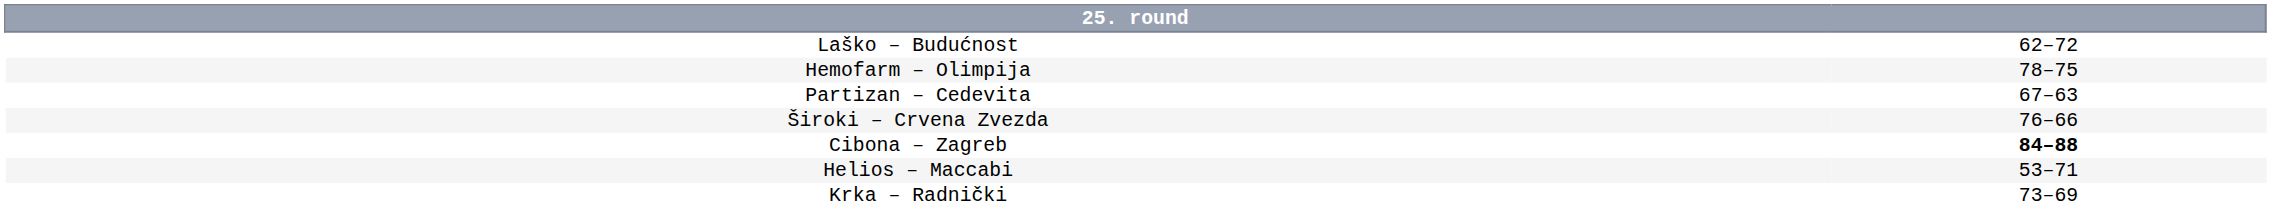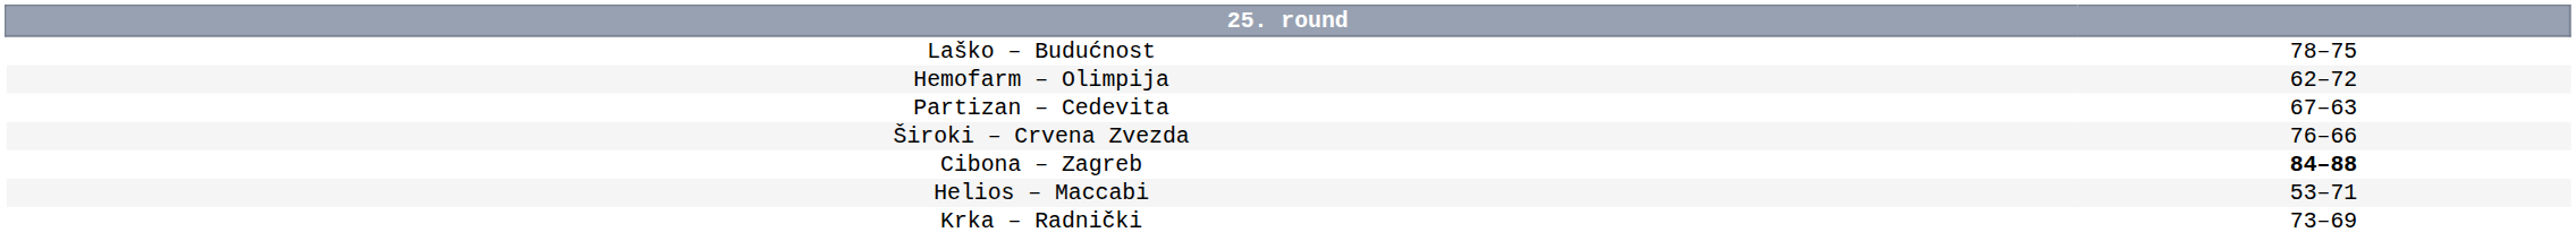Laško – Budućnost | column 2: 62–72 -> 78–75
Hemofarm – Olimpija | column 2: 78–75 -> 62–72
